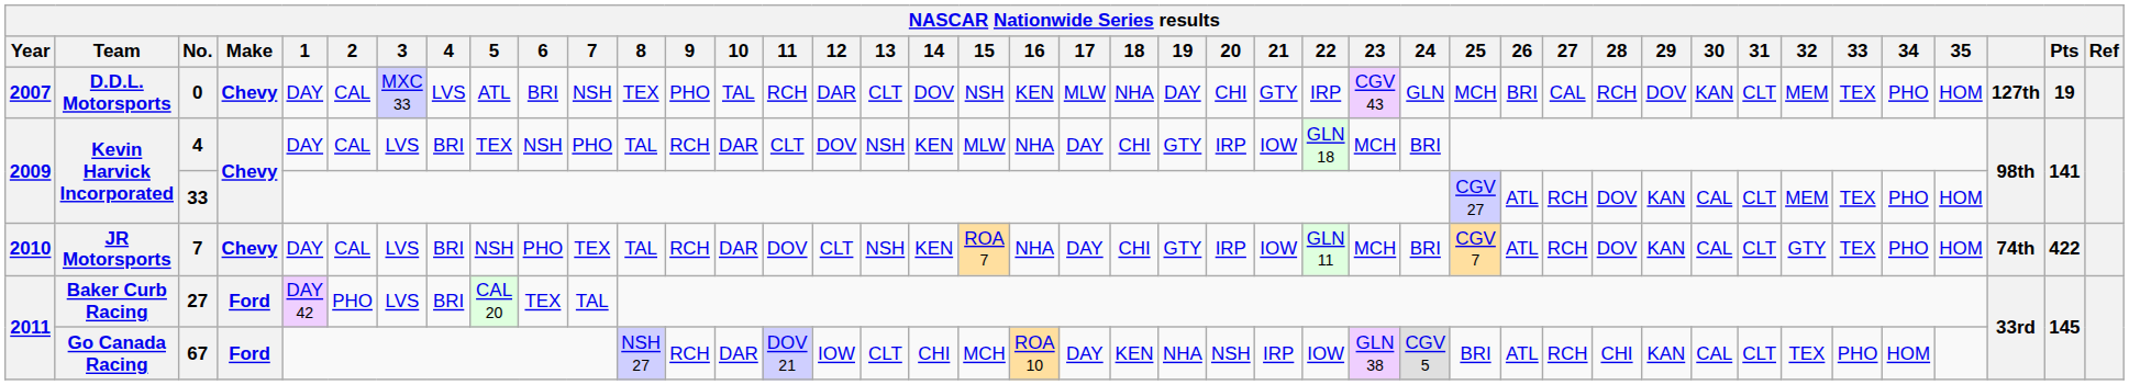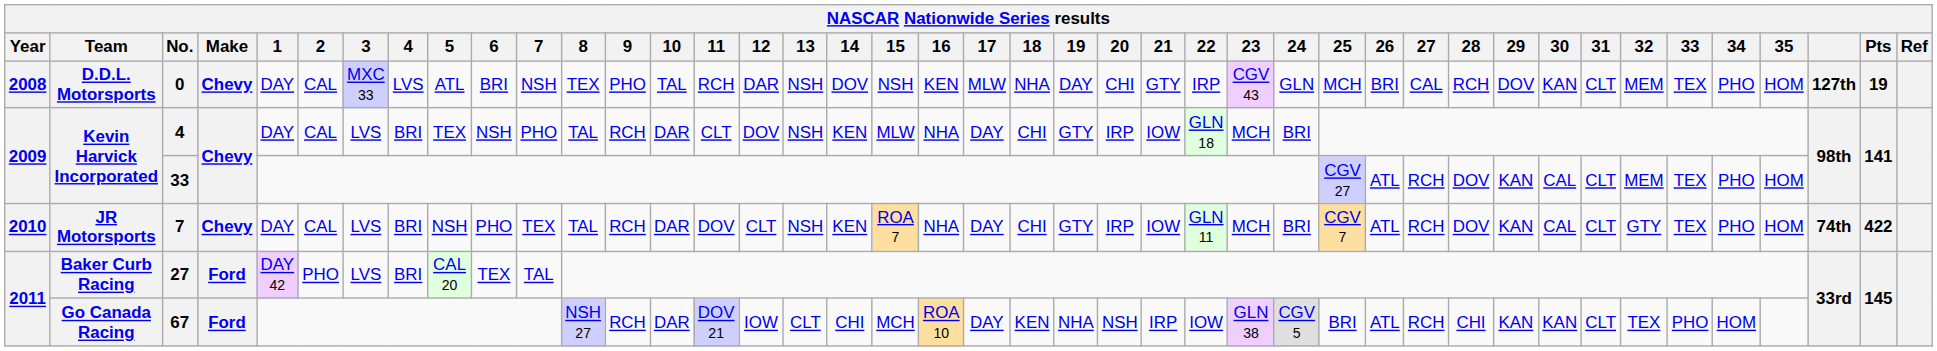0 | Year: 2007 -> 2008
0 | 13: CLT -> NSH
67 | 30: CAL -> KAN
